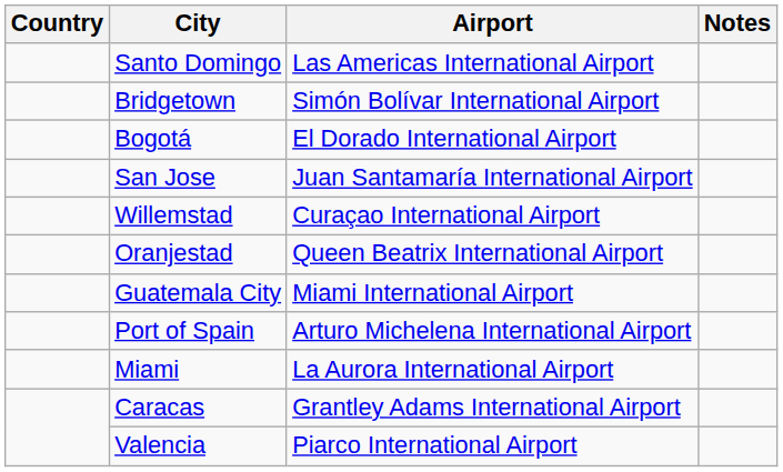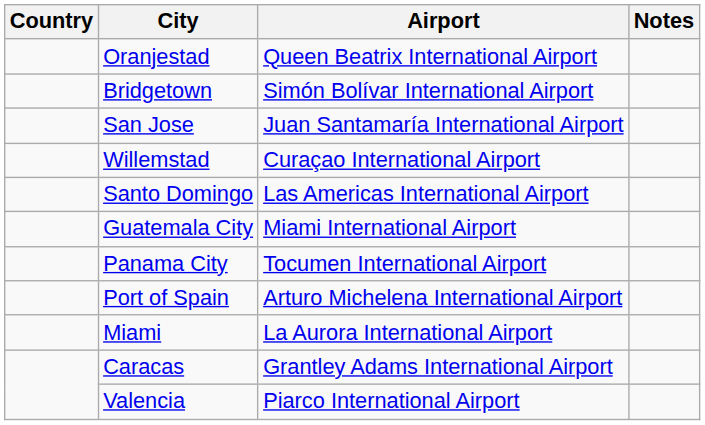rows swapped: Oranjestad <-> Santo Domingo
- row: Bogotá | El Dorado International Airport
+ row: Panama City | Tocumen International Airport
